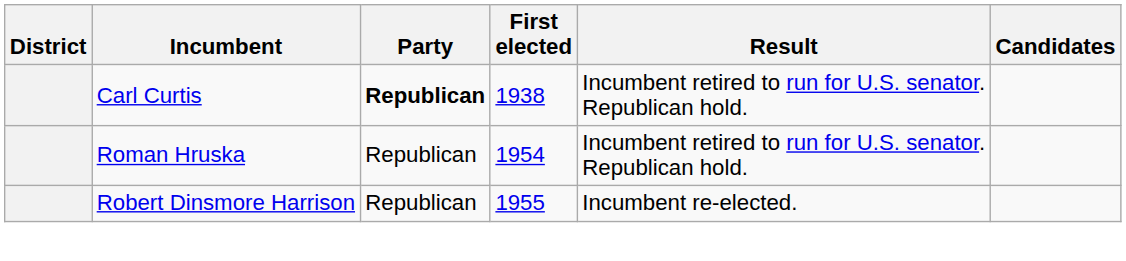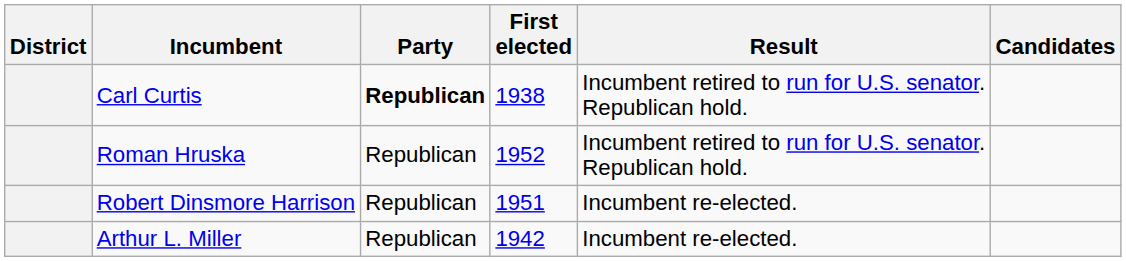Roman Hruska | First elected: 1954 -> 1952
Robert Dinsmore Harrison | First elected: 1955 -> 1951
+ row: Arthur L. Miller | Republican | 1942 | Incumbent re-elected.
